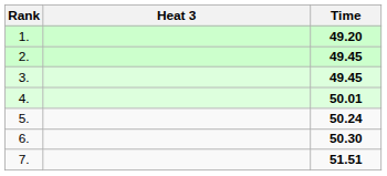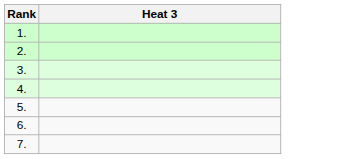- column: Time | 49.20 | 49.45 | 49.45 | 50.01 | 50.24 | 50.30 | 51.51
